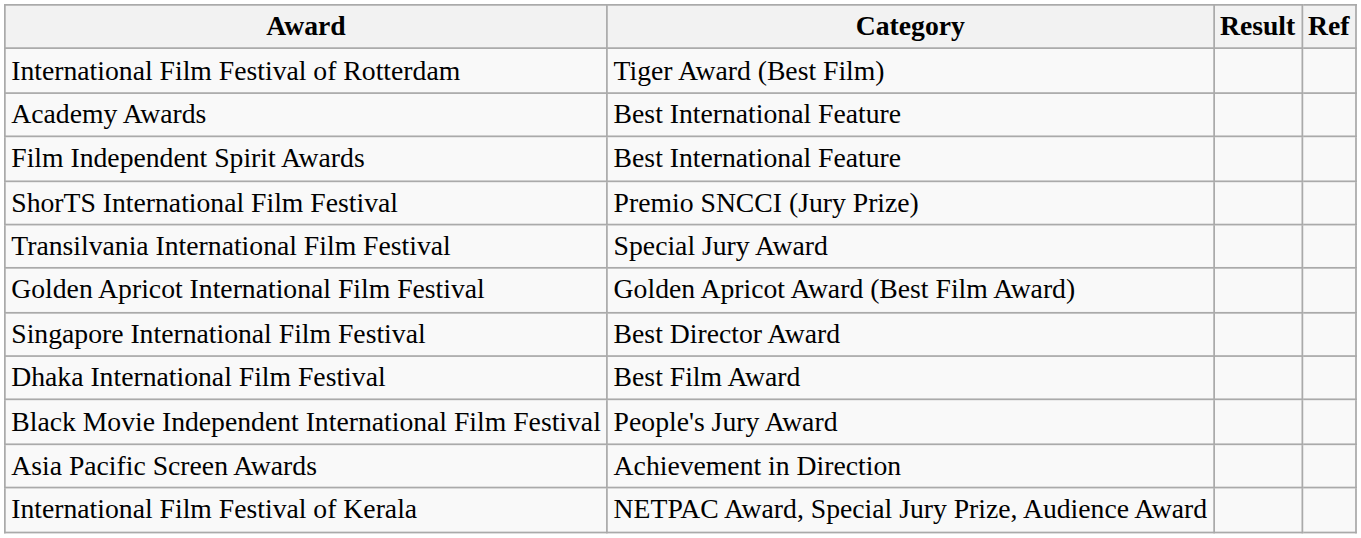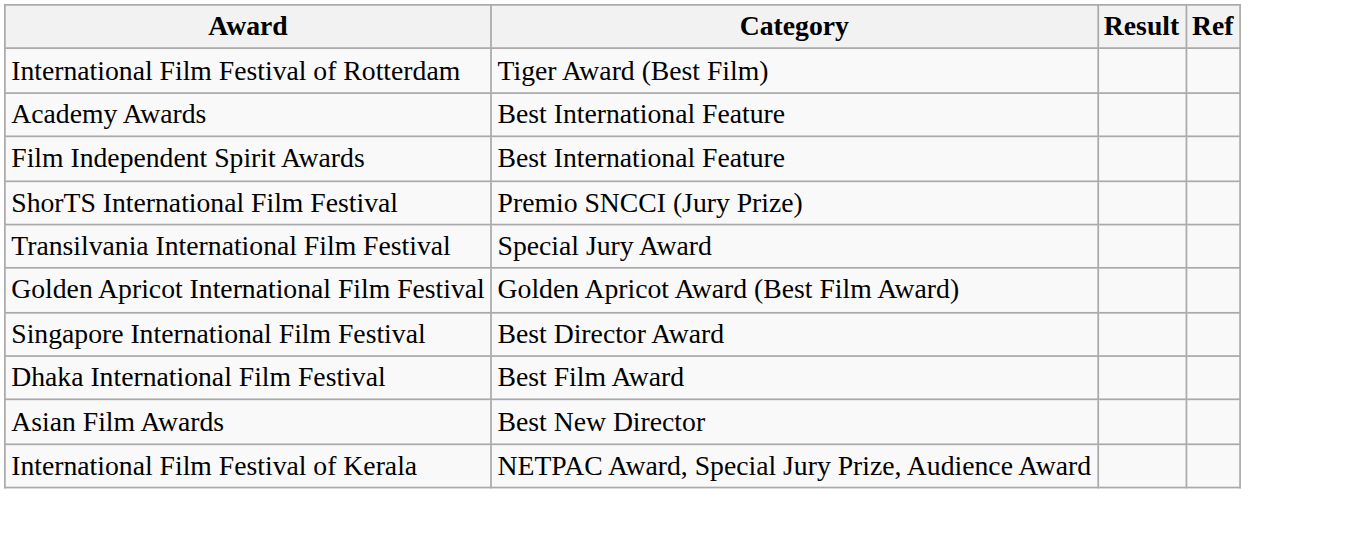- row: Black Movie Independent International Film Festival | People's Jury Award
+ row: Asian Film Awards | Best New Director
- row: Asia Pacific Screen Awards | Achievement in Direction
